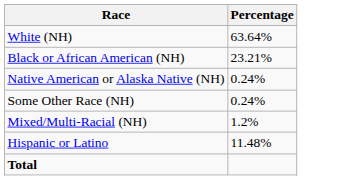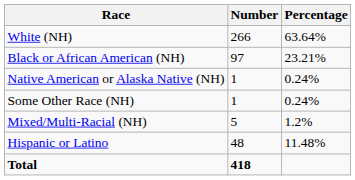+ column: Number | 266 | 97 | 1 | 1 | 5 | 48 | 418
